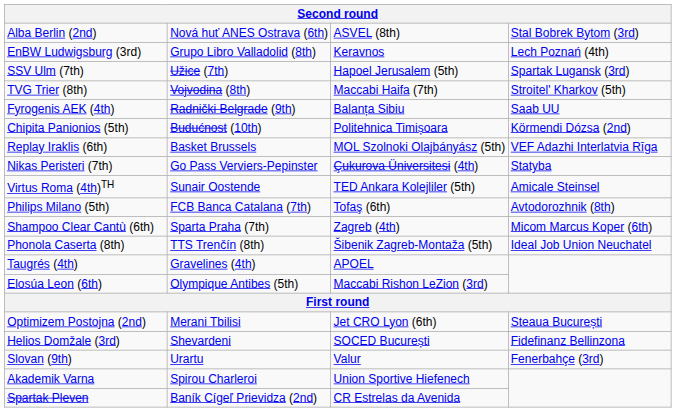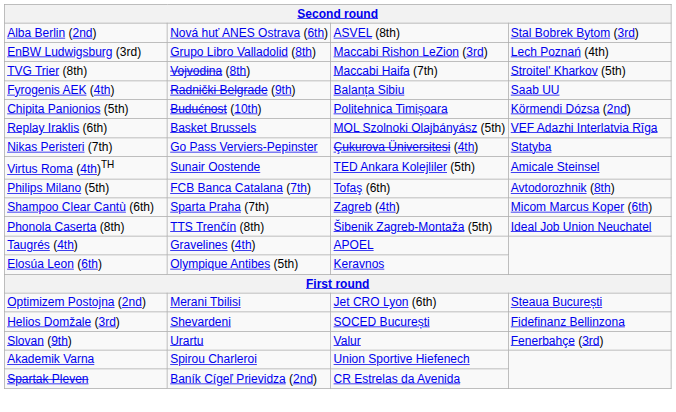EnBW Ludwigsburg (3rd) | column 3: Keravnos -> Maccabi Rishon LeZion (3rd)
- row: SSV Ulm (7th) | Užice (7th) | Hapoel Jerusalem (5th) | Spartak Lugansk (3rd)
Elosúa Leon (6th) | column 3: Maccabi Rishon LeZion (3rd) -> Keravnos
